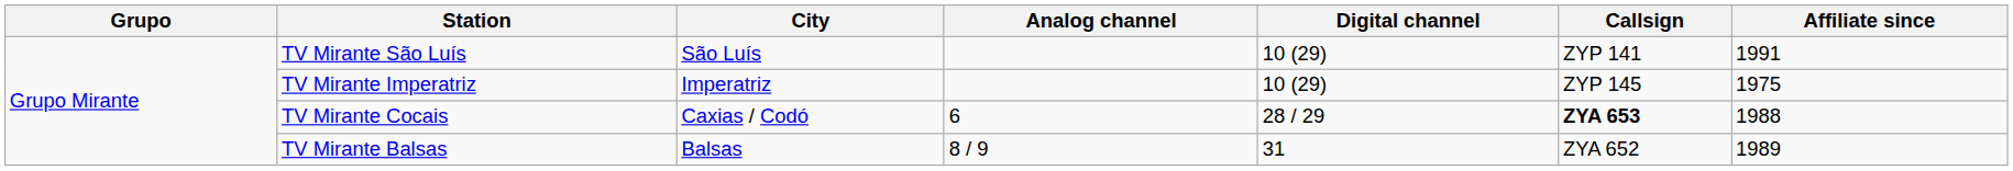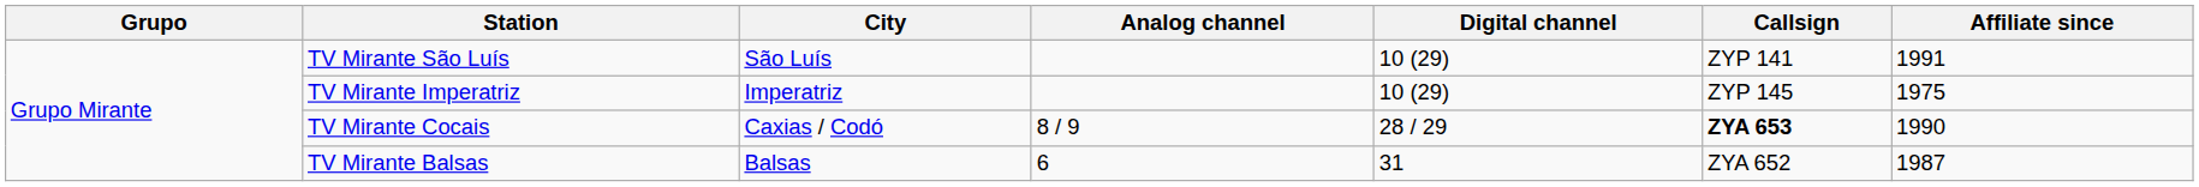TV Mirante Cocais | Analog channel: 6 -> 8 / 9
TV Mirante Cocais | Affiliate since: 1988 -> 1990
TV Mirante Balsas | Analog channel: 8 / 9 -> 6
TV Mirante Balsas | Affiliate since: 1989 -> 1987
